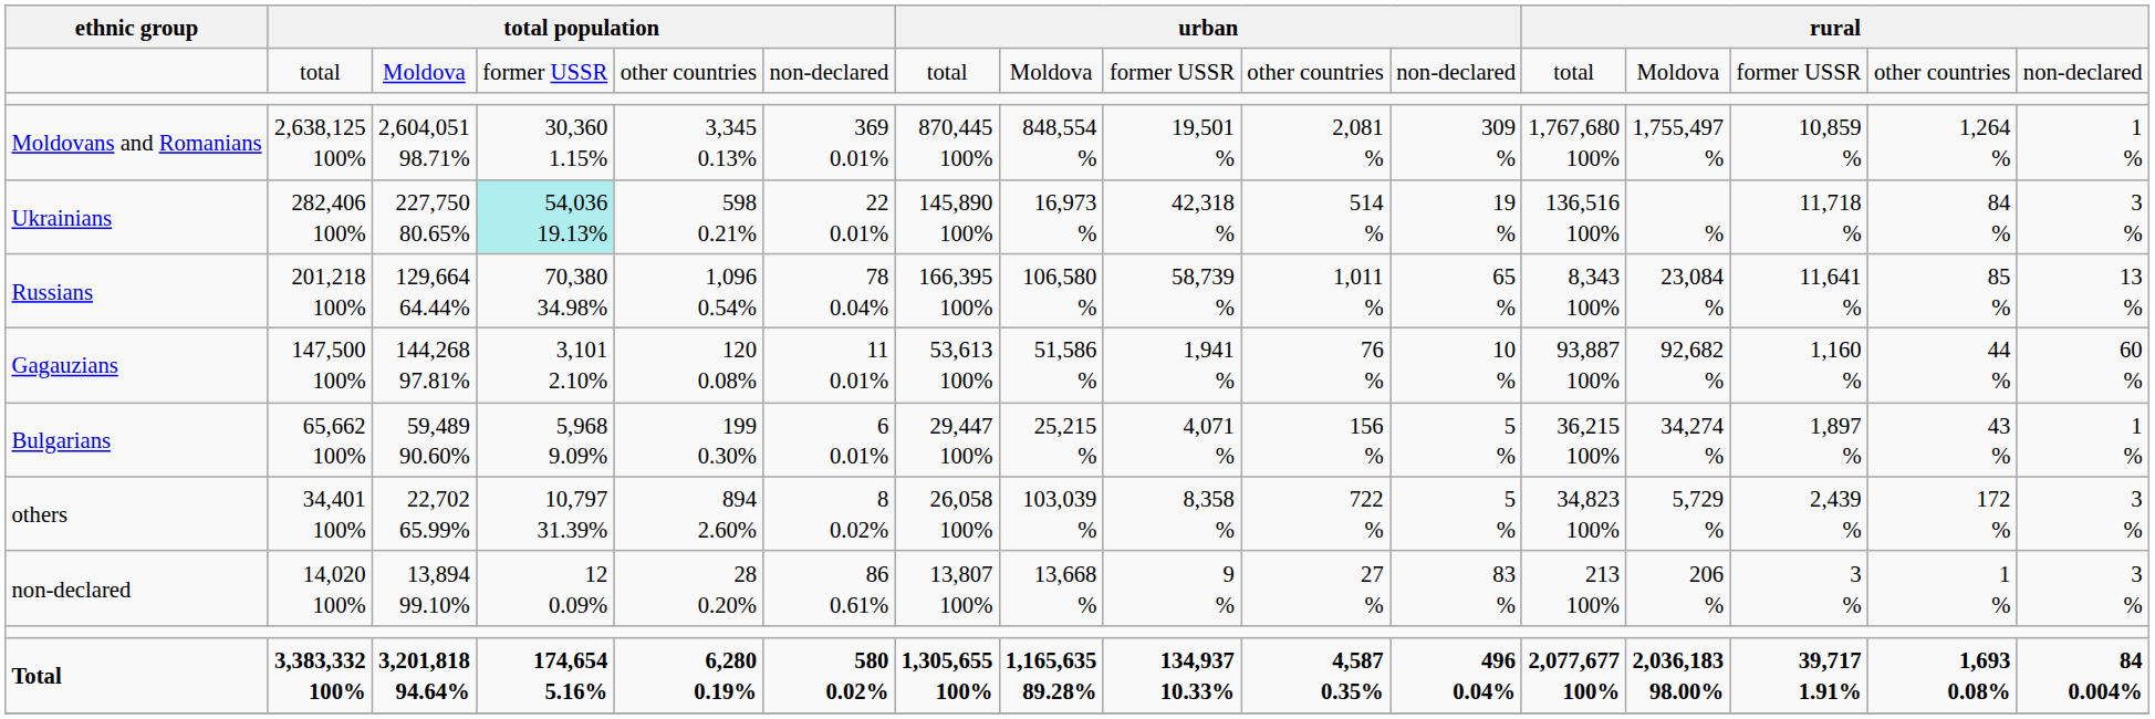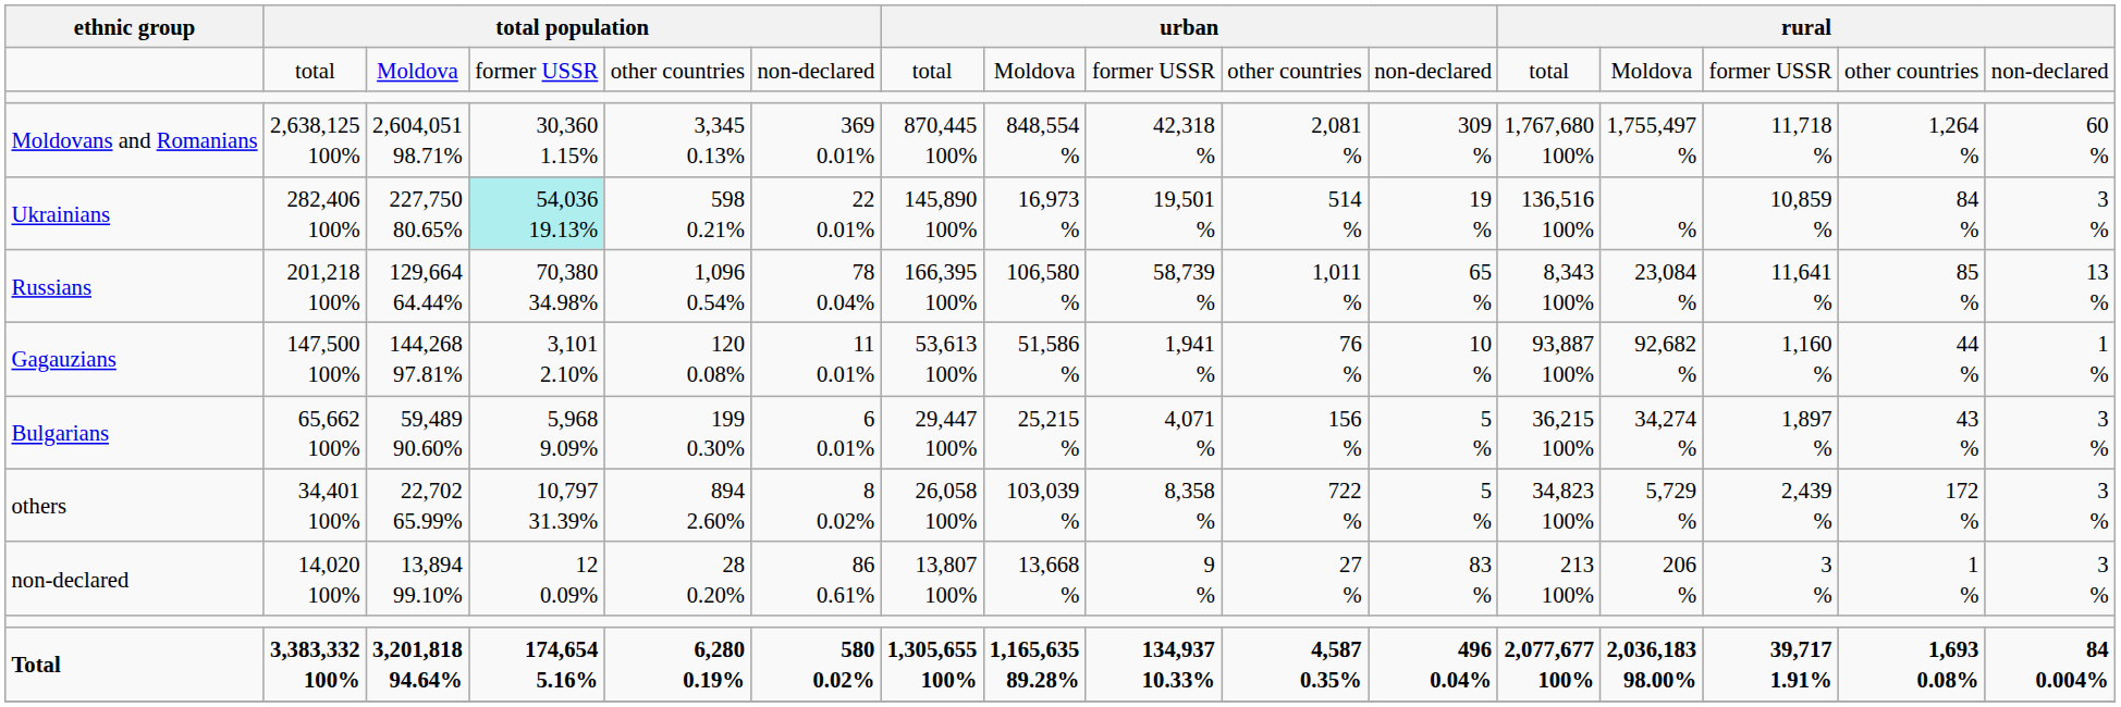2,638,125 100% | column 9: 19,501 % -> 42,318 %
2,638,125 100% | column 14: 10,859 % -> 11,718 %
2,638,125 100% | column 16: 1 % -> 60 %
282,406 100% | column 9: 42,318 % -> 19,501 %
282,406 100% | column 14: 11,718 % -> 10,859 %
147,500 100% | column 16: 60 % -> 1 %
65,662 100% | column 16: 1 % -> 3 %
